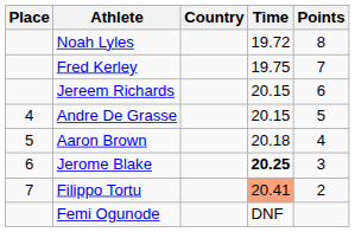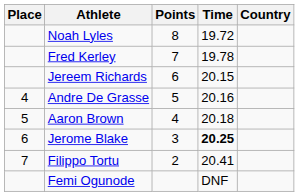columns swapped: Country <-> Points
Fred Kerley | Time: 19.75 -> 19.78
Andre De Grasse | Time: 20.15 -> 20.16
Filippo Tortu | Time: lightsalmon background -> no background
